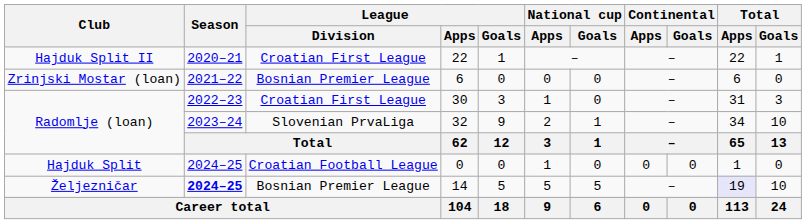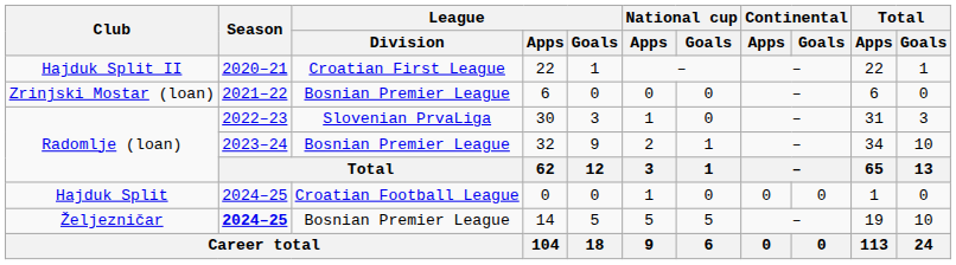30 | League / Division: Croatian First League -> Slovenian PrvaLiga
32 | League / Division: Slovenian PrvaLiga -> Bosnian Premier League
14 | Total / Apps: lavender background -> no background
